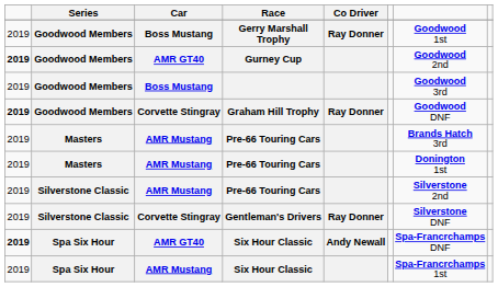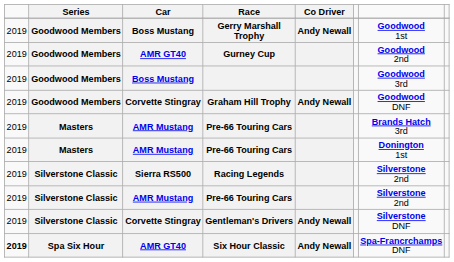Gerry Marshall Trophy | Co Driver: Ray Donner -> Andy Newall
Gurney Cup | column 1: bold -> normal
Graham Hill Trophy | column 1: bold -> normal
Graham Hill Trophy | Co Driver: Ray Donner -> Andy Newall
+ row: 2019 | Silverstone Classic | Sierra RS500 | Racing Legends | Silverstone 2nd
Gentleman's Drivers | Co Driver: Ray Donner -> Andy Newall
- row: 2019 | Spa Six Hour | AMR Mustang | Six Hour Classic | Spa-Francrchamps 1st
